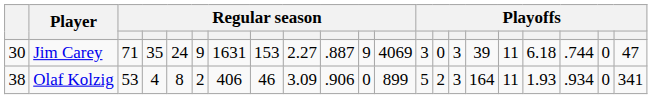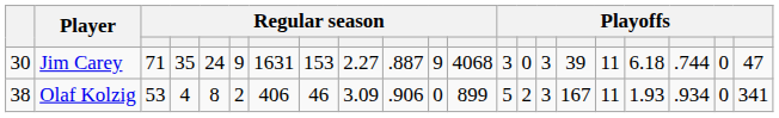Jim Carey | column 12: 4069 -> 4068
Olaf Kolzig | column 16: 164 -> 167
